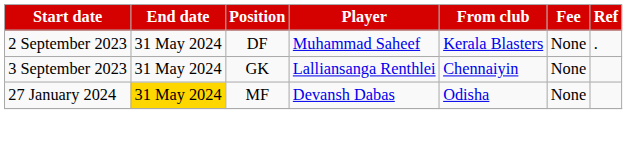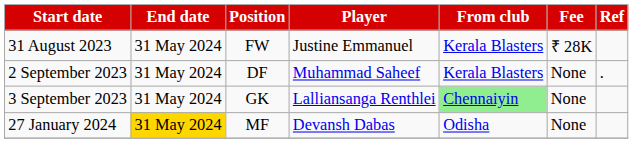+ row: 31 August 2023 | 31 May 2024 | FW | Justine Emmanuel | Kerala Blasters | ₹ 28K
3 September 2023 | From club: no background -> lightgreen background
